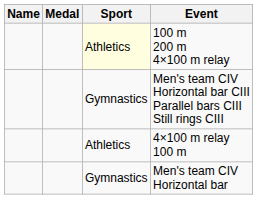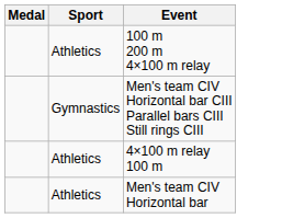- column: Name
100 m 200 m 4×100 m relay | Sport: lightyellow background -> no background
Men's team CIV Horizontal bar | Sport: Gymnastics -> Athletics
